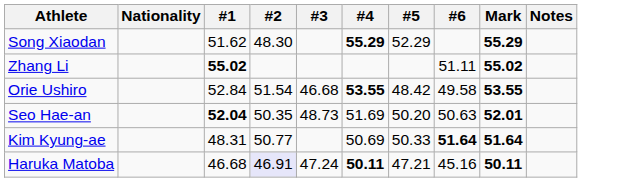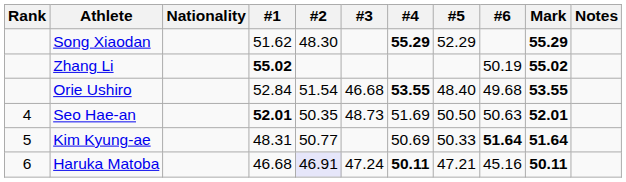+ column: Rank | 4 | 5 | 6
Zhang Li | #6: 51.11 -> 50.19
Orie Ushiro | #5: 48.42 -> 48.40
Orie Ushiro | #6: 49.58 -> 49.68
Seo Hae-an | #1: 52.04 -> 52.01
Seo Hae-an | #5: 50.20 -> 50.50
